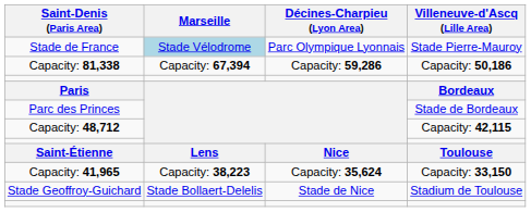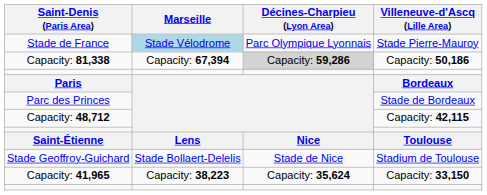Capacity: 81,338 | Décines-Charpieu (Lyon Area): no background -> lightgrey background
rows swapped: Stade Geoffroy-Guichard <-> Capacity: 41,965
